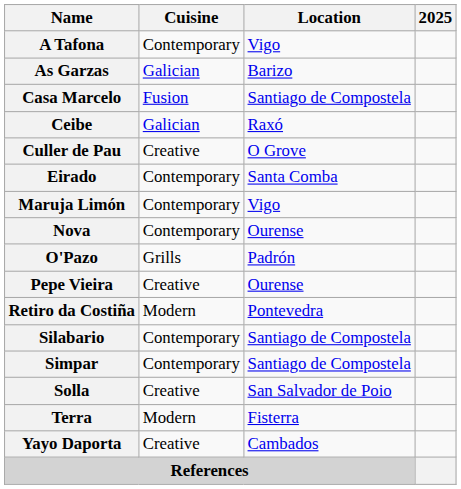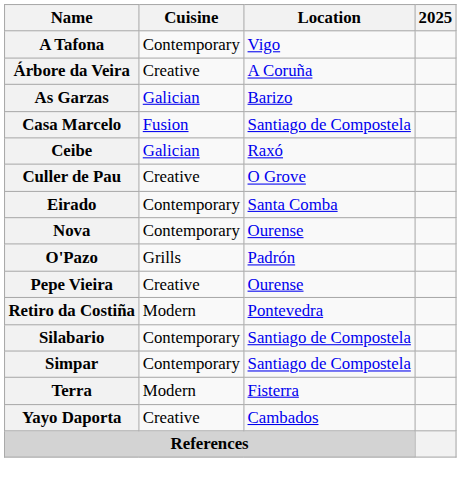+ row: Árbore da Veira | Creative | A Coruña
- row: Maruja Limón | Contemporary | Vigo
- row: Solla | Creative | San Salvador de Poio
